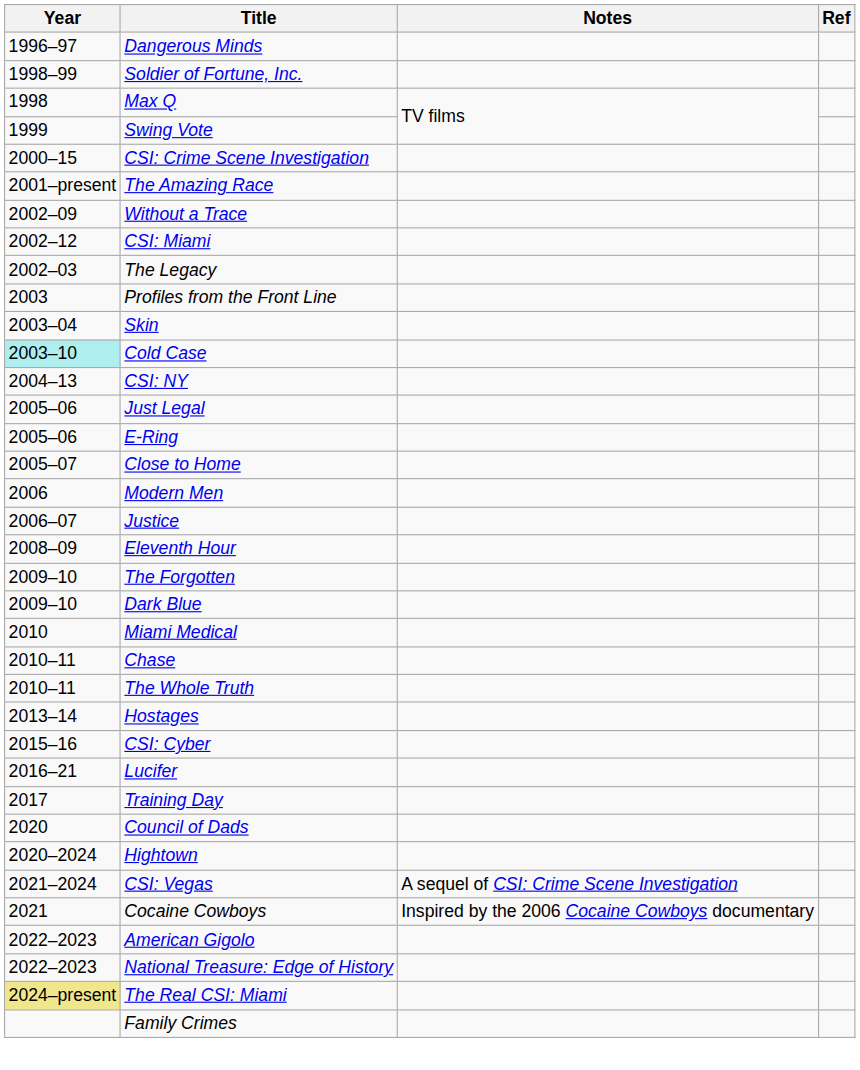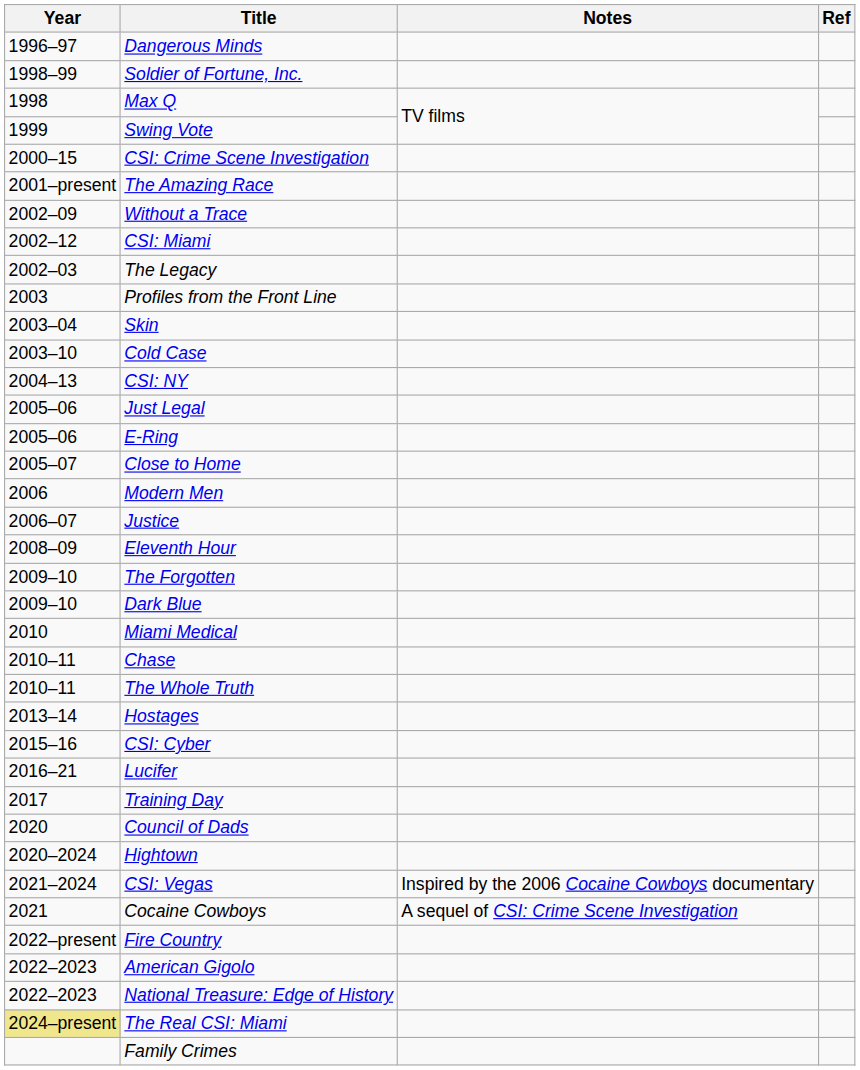Cold Case | Year: paleturquoise background -> no background
CSI: Vegas | Notes: A sequel of CSI: Crime Scene Investigation -> Inspired by the 2006 Cocaine Cowboys documentary
Cocaine Cowboys | Notes: Inspired by the 2006 Cocaine Cowboys documentary -> A sequel of CSI: Crime Scene Investigation
+ row: 2022–present | Fire Country
